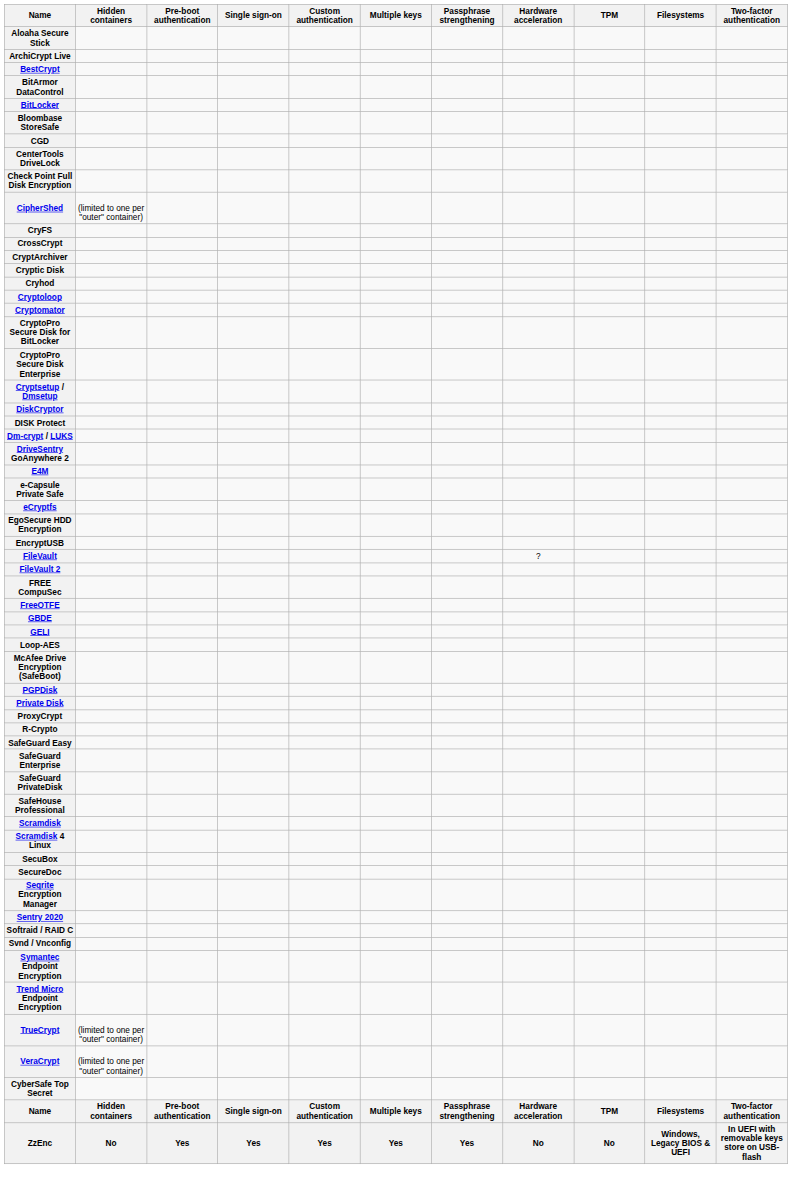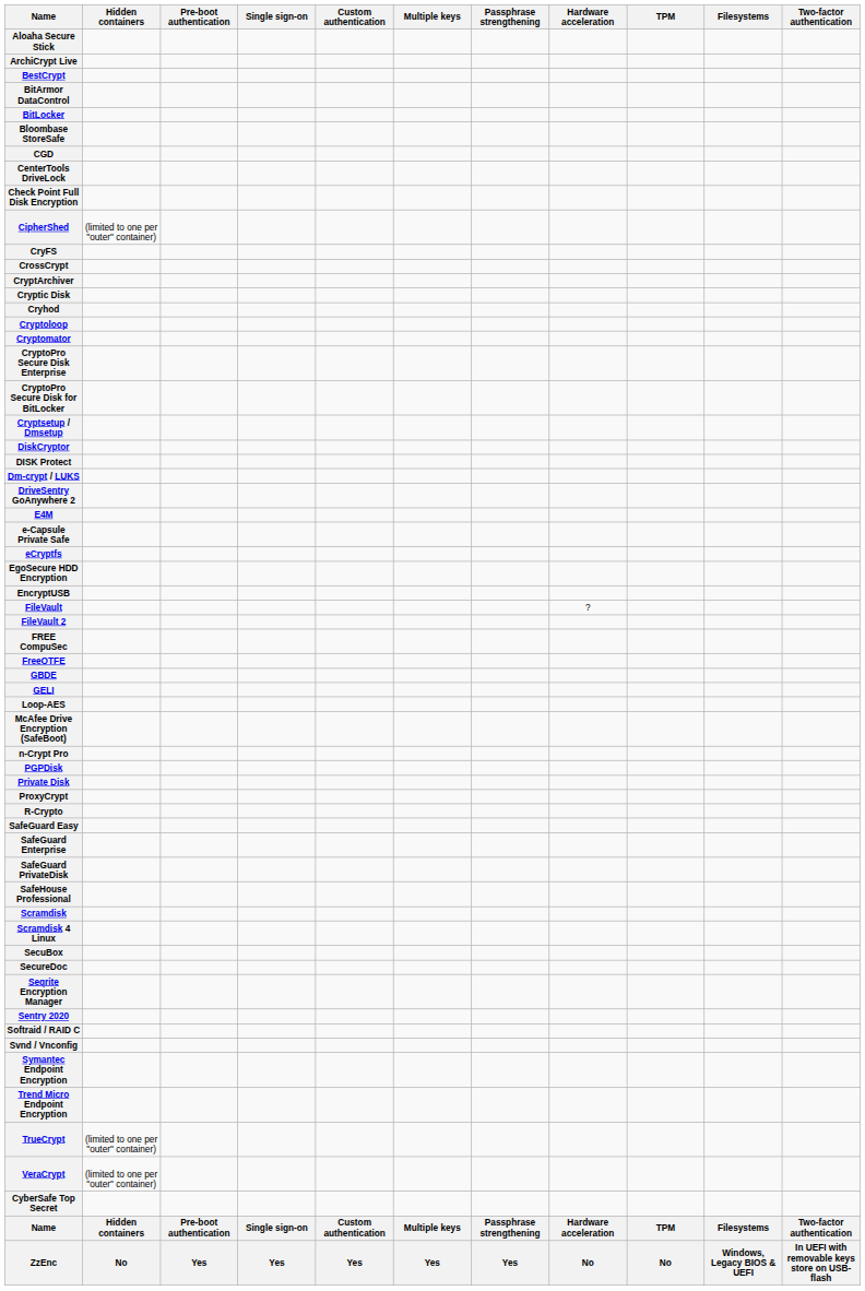rows swapped: CryptoPro Secure Disk Enterprise <-> CryptoPro Secure Disk for BitLocker
+ row: n-Crypt Pro
